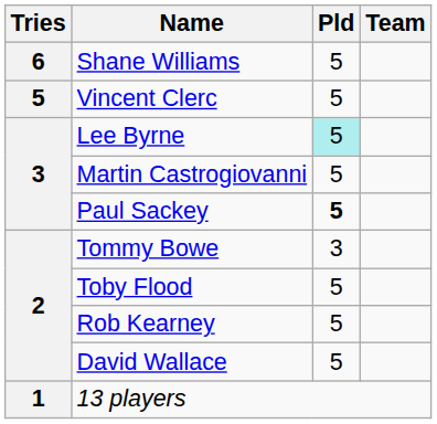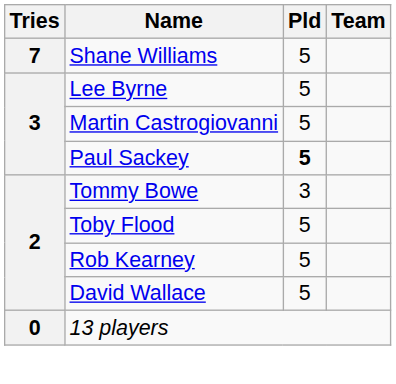Shane Williams | Tries: 6 -> 7
- row: 5 | Vincent Clerc | 5
Lee Byrne | Pld: paleturquoise background -> no background
13 players | Tries: 1 -> 0
